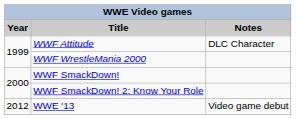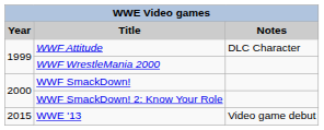WWE '13 | Year: 2012 -> 2015
